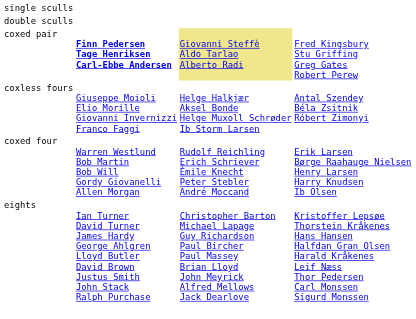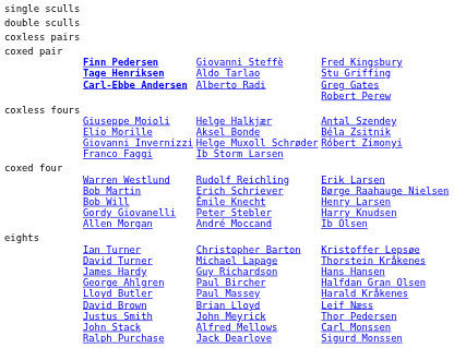+ row: coxless pairs
coxed pair | column 3: khaki background -> no background
